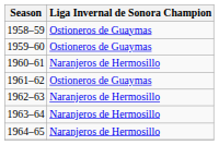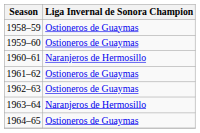1962–63 | Liga Invernal de Sonora Champion: Naranjeros de Hermosillo -> Ostioneros de Guaymas
1964–65 | Liga Invernal de Sonora Champion: Naranjeros de Hermosillo -> Ostioneros de Guaymas
